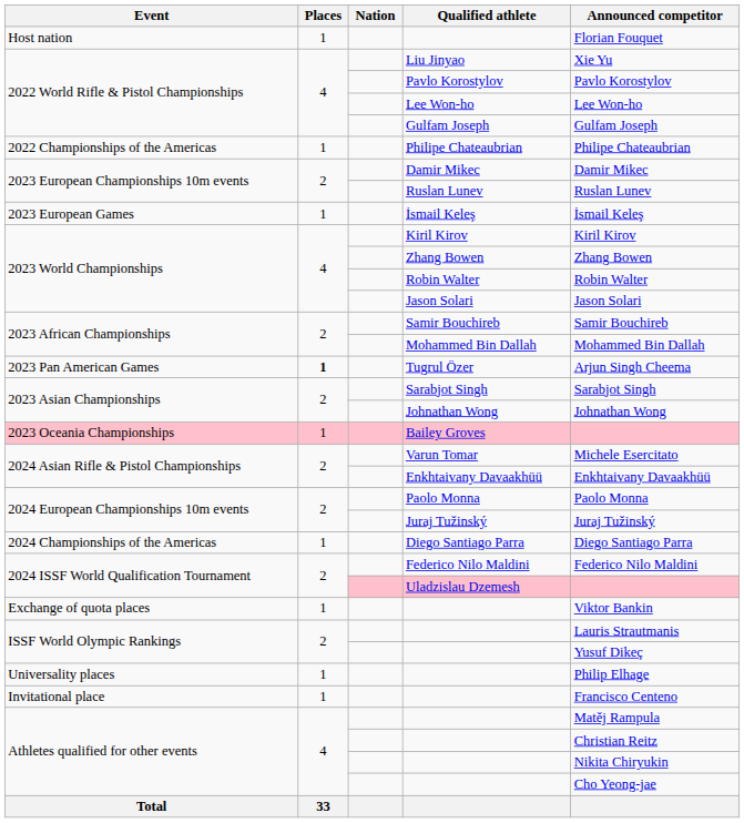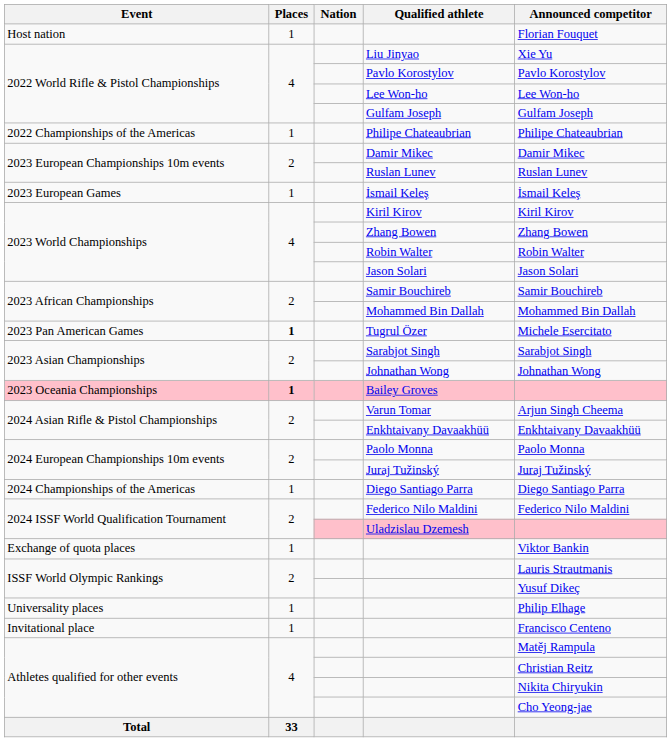Tugrul Özer | Announced competitor: Arjun Singh Cheema -> Michele Esercitato
Bailey Groves | Places: normal -> bold
Varun Tomar | Announced competitor: Michele Esercitato -> Arjun Singh Cheema
